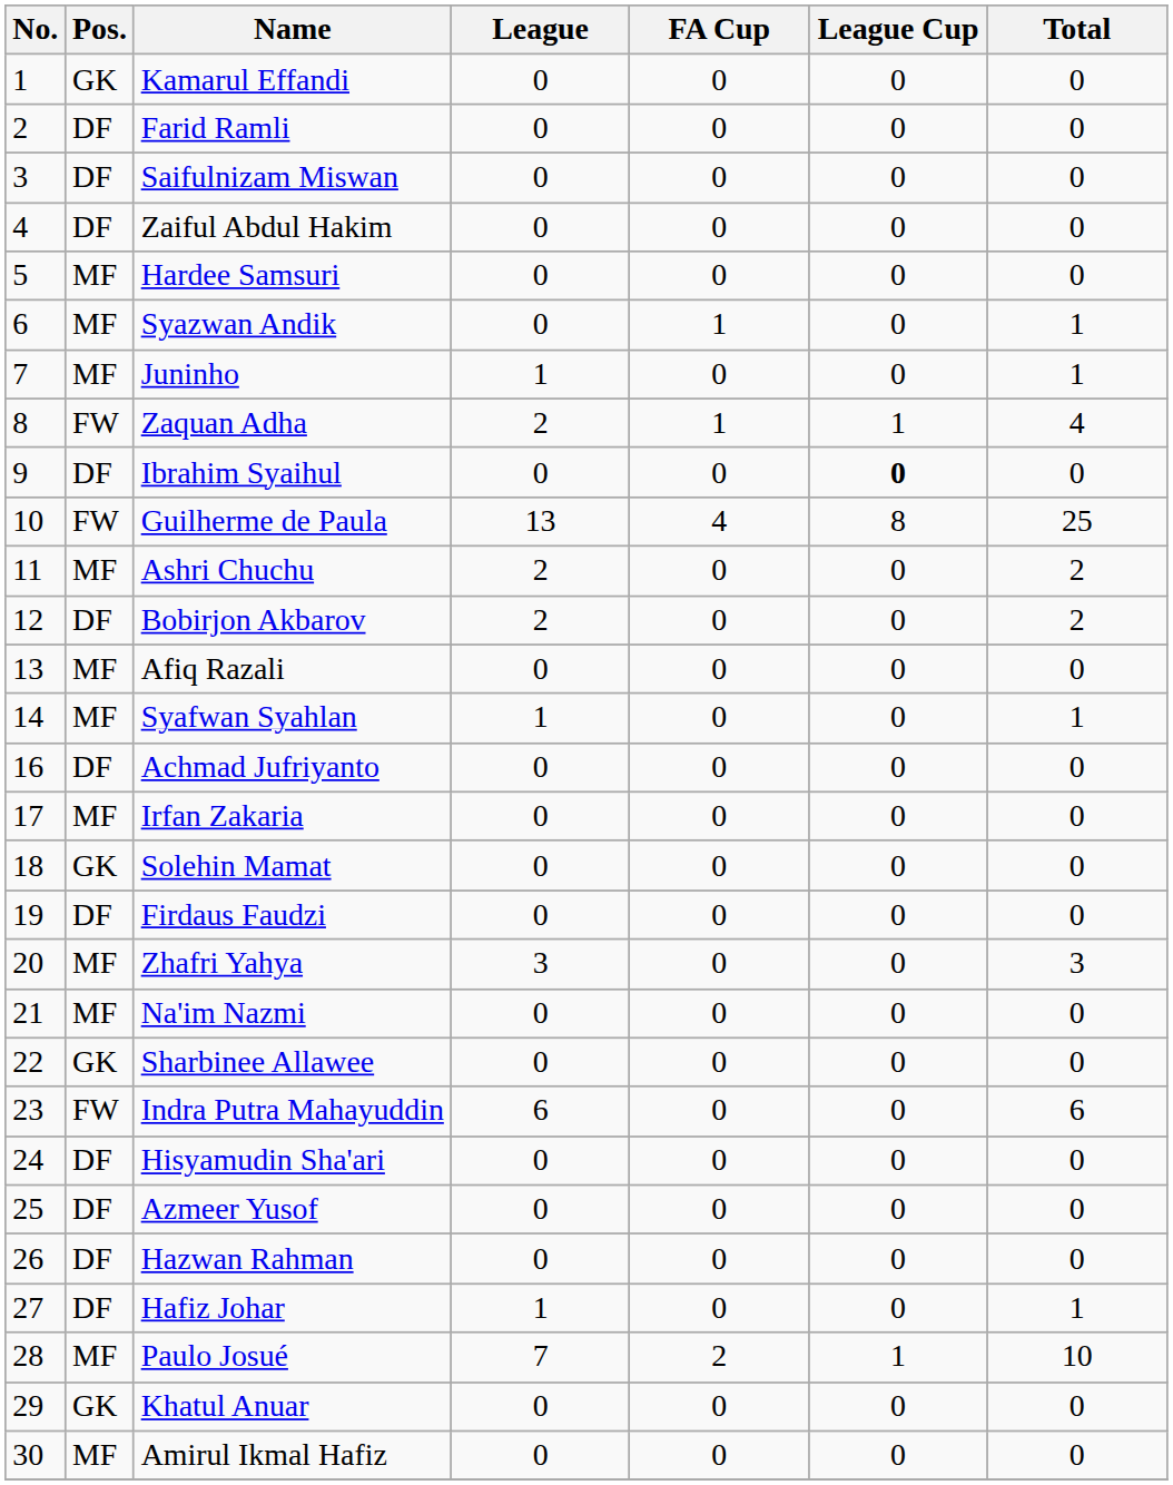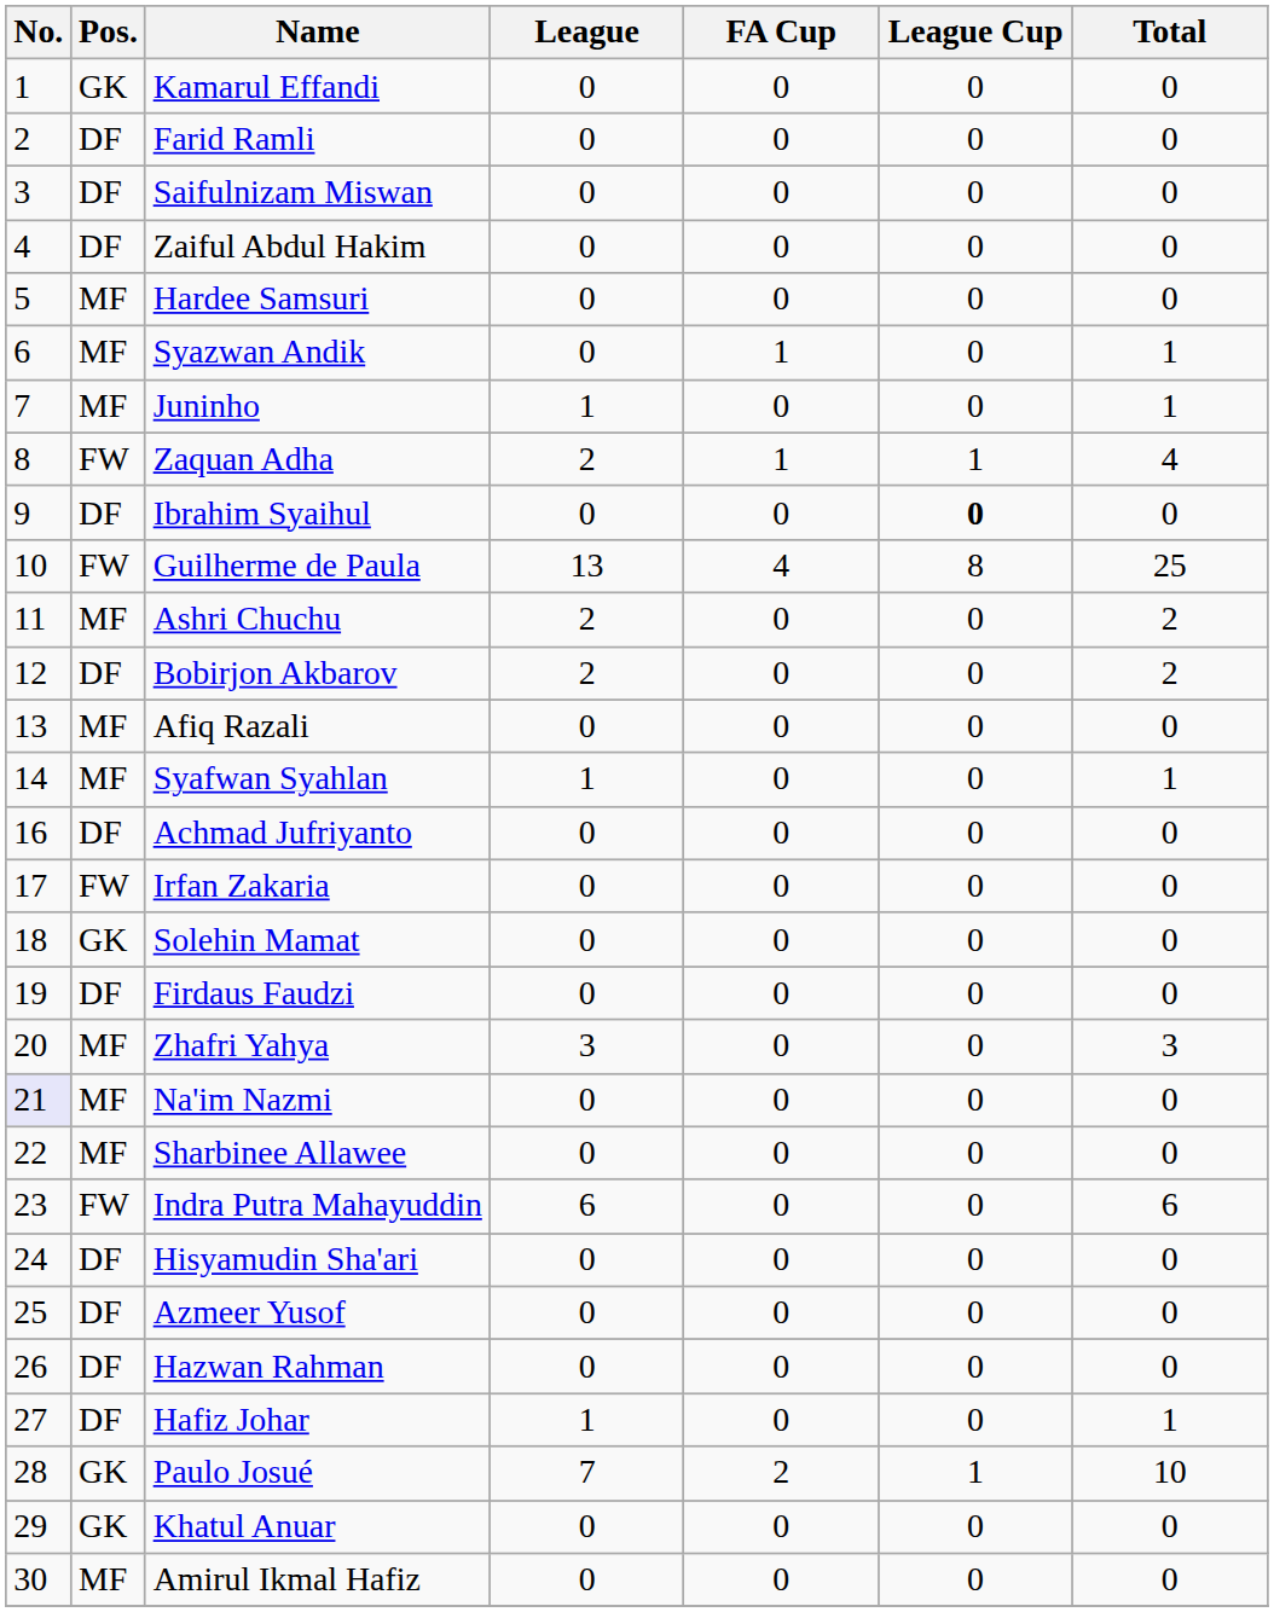Irfan Zakaria | Pos.: MF -> FW
Na'im Nazmi | No.: no background -> lavender background
Sharbinee Allawee | Pos.: GK -> MF
Paulo Josué | Pos.: MF -> GK
